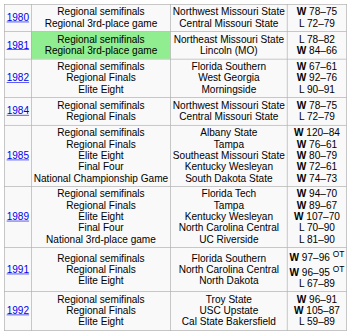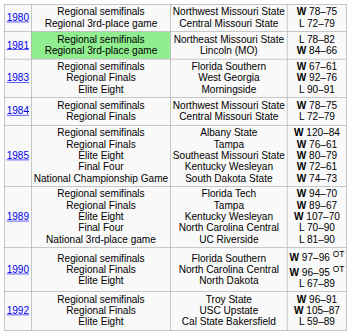Florida Southern West Georgia Morningside | column 1: 1982 -> 1983
Florida Southern North Carolina Central North Dakota | column 1: 1991 -> 1990
